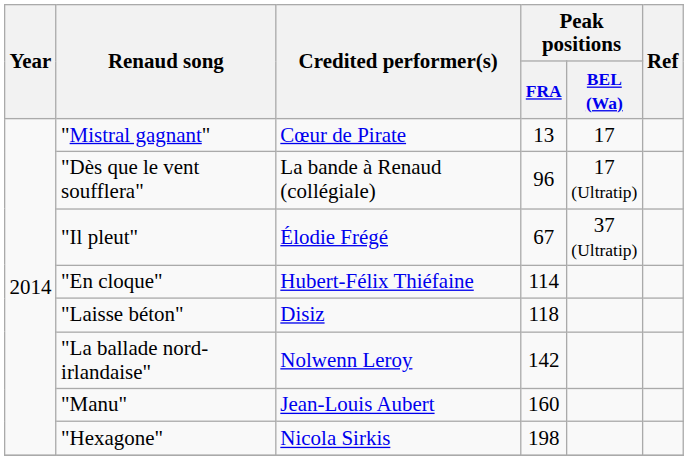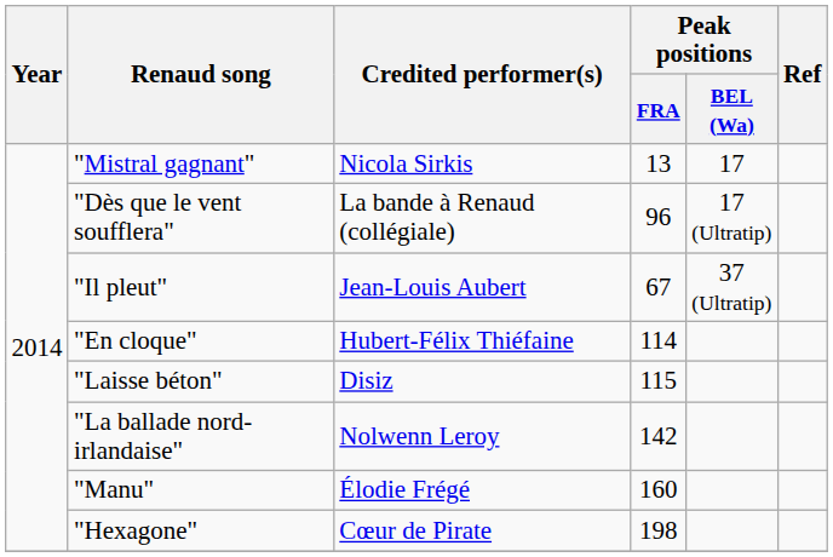"Mistral gagnant" | Credited performer(s): Cœur de Pirate -> Nicola Sirkis
"Il pleut" | Credited performer(s): Élodie Frégé -> Jean-Louis Aubert
"Laisse béton" | Peak positions / FRA: 118 -> 115
"Manu" | Credited performer(s): Jean-Louis Aubert -> Élodie Frégé
"Hexagone" | Credited performer(s): Nicola Sirkis -> Cœur de Pirate
